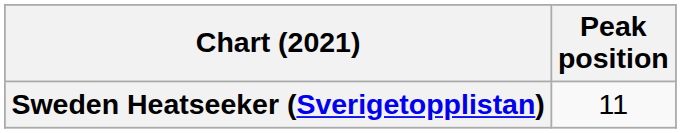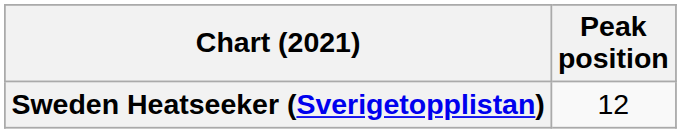Sweden Heatseeker (Sverigetopplistan) | Peak position: 11 -> 12
